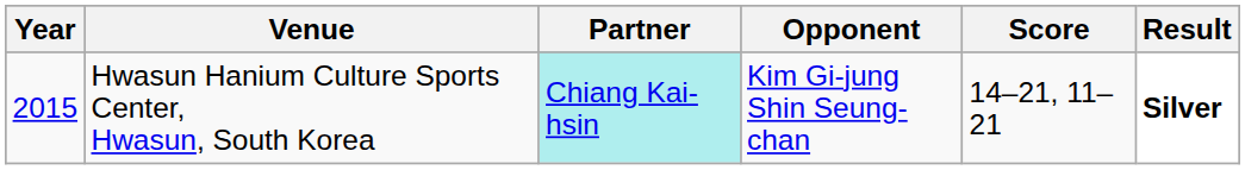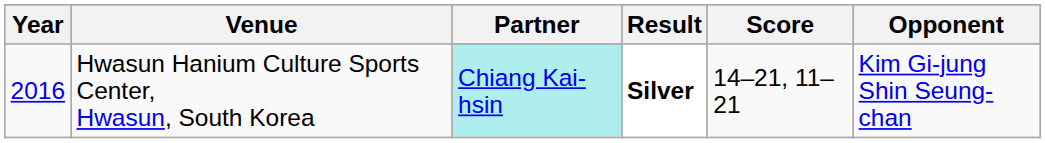columns swapped: Opponent <-> Result
Hwasun Hanium Culture Sports Center, Hwasun, South Korea | Year: 2015 -> 2016
